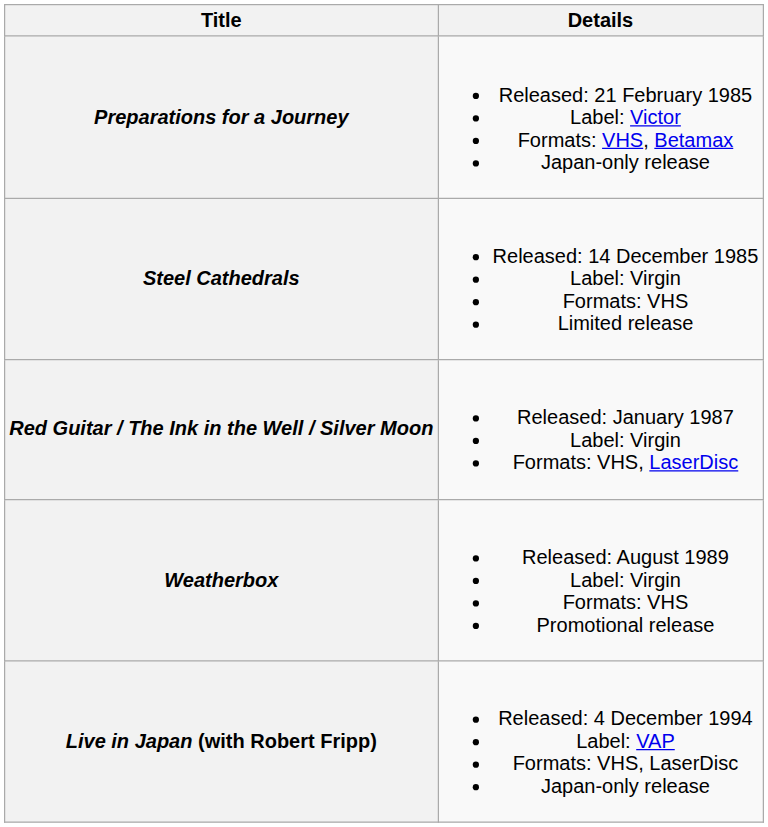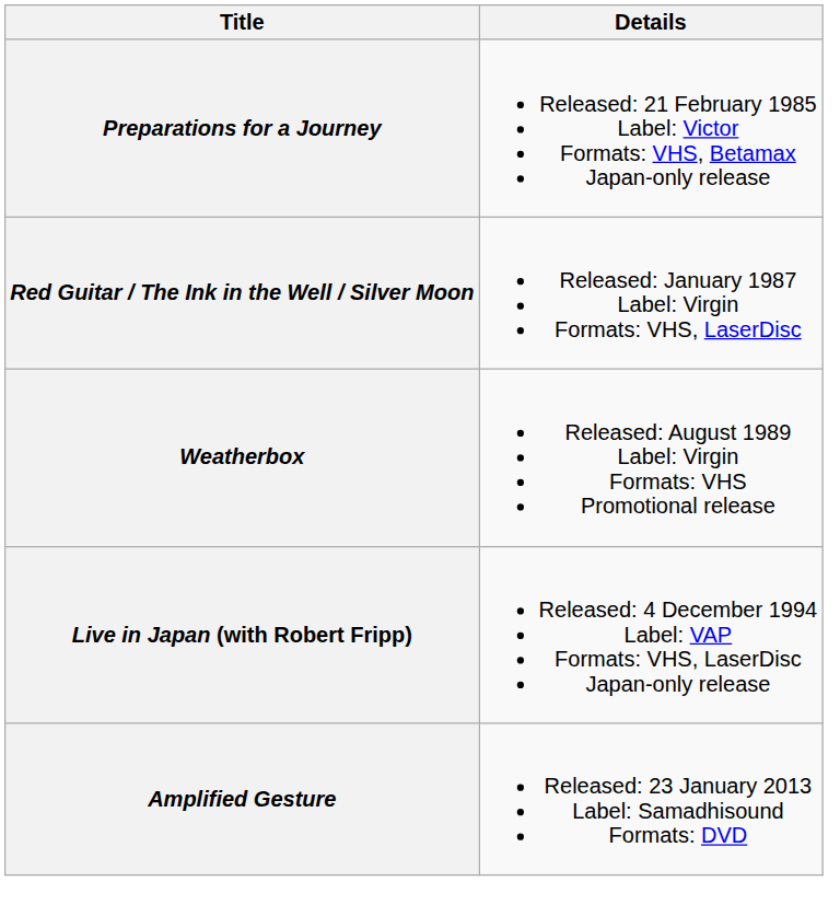- row: Steel Cathedrals | Released: 14 December 1985 Label: Virgin Formats: VHS Limited release
+ row: Amplified Gesture | Released: 23 January 2013 Label: Samadhisound Formats: DVD
